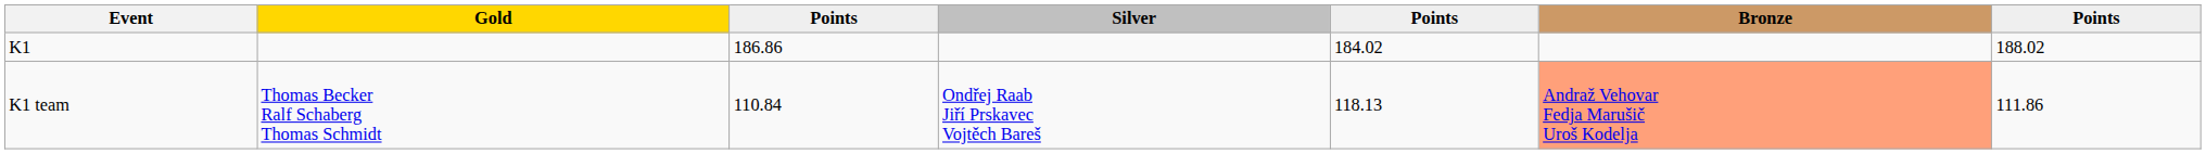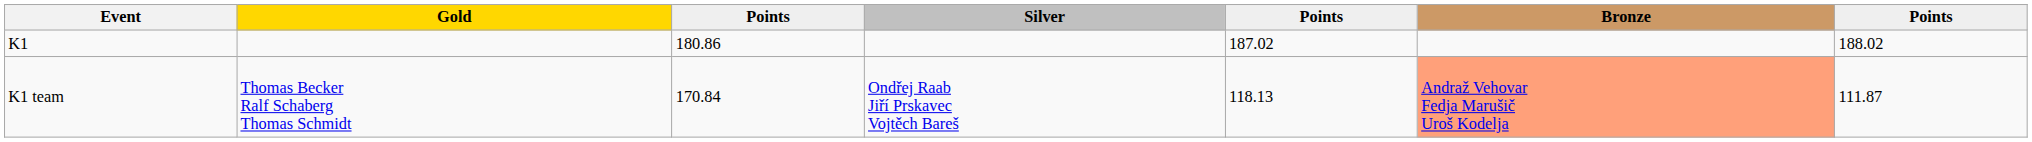K1 | column 3: 186.86 -> 180.86
K1 | column 5: 184.02 -> 187.02
K1 team | column 3: 110.84 -> 170.84
K1 team | column 7: 111.86 -> 111.87
